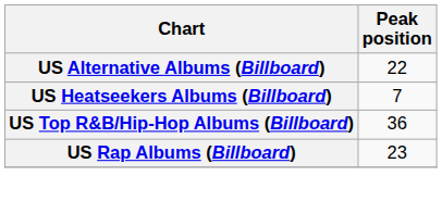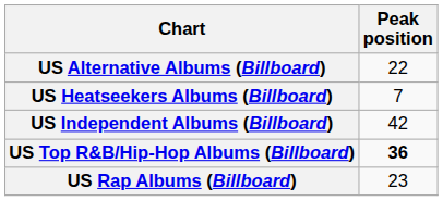+ row: US Independent Albums (Billboard) | 42
US Top R&B/Hip-Hop Albums (Billboard) | Peak position: normal -> bold
